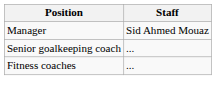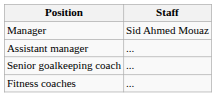+ row: Assistant manager | ...
